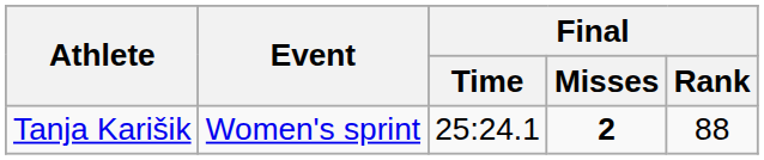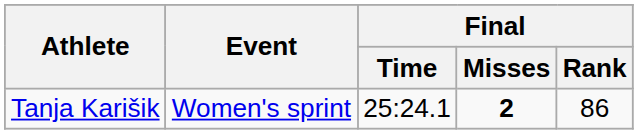Tanja Karišik | Final / Rank: 88 -> 86
